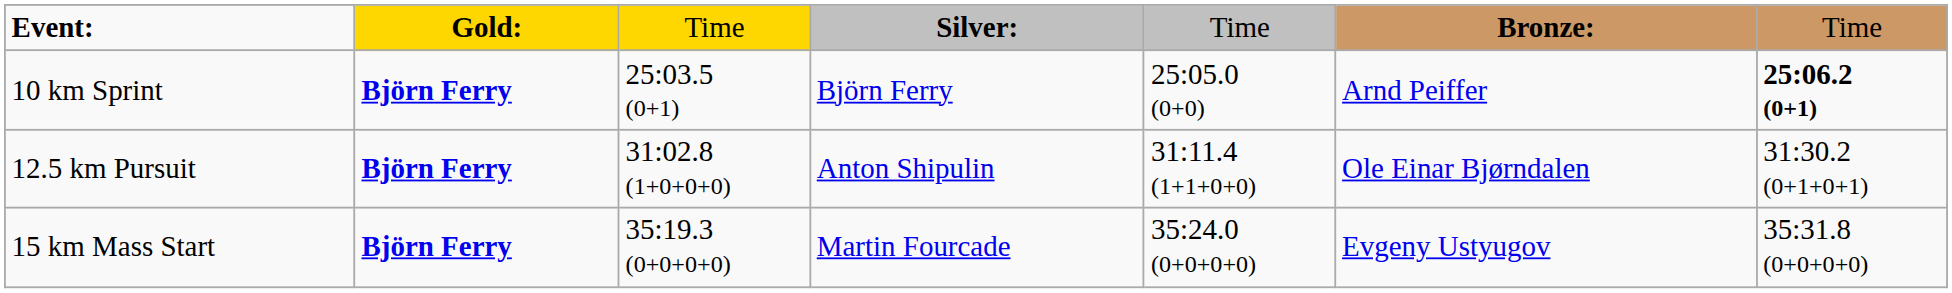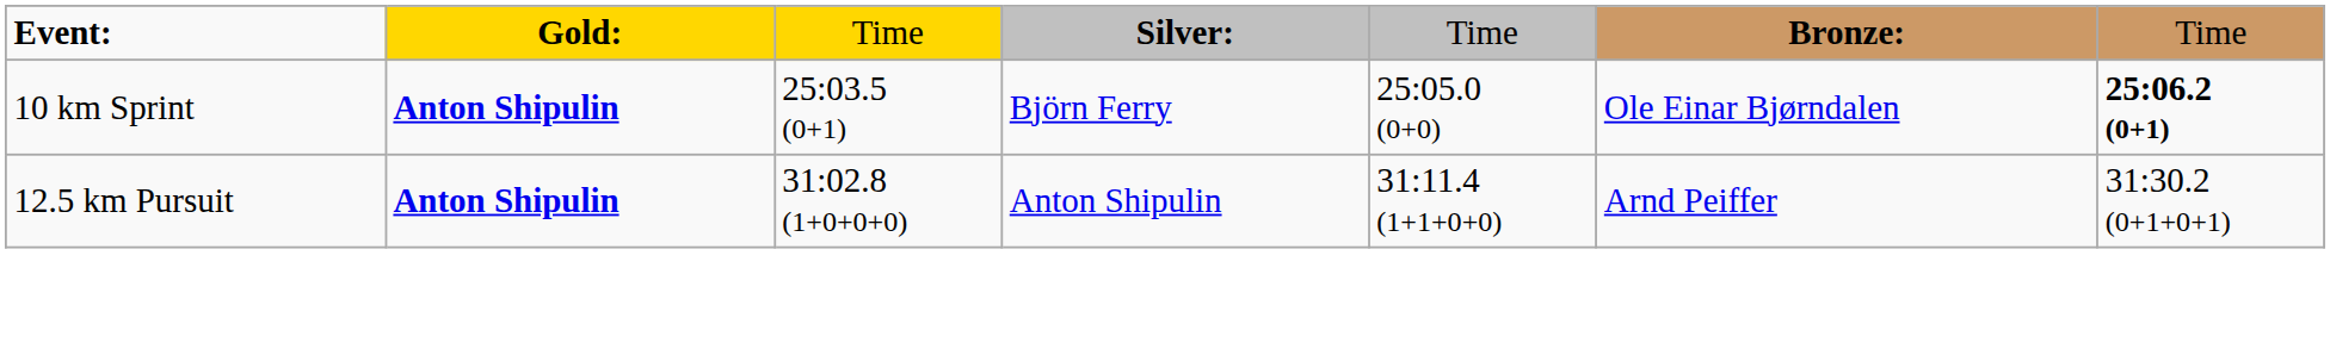10 km Sprint | column 2: Björn Ferry -> Anton Shipulin
10 km Sprint | column 6: Arnd Peiffer -> Ole Einar Bjørndalen
12.5 km Pursuit | column 2: Björn Ferry -> Anton Shipulin
12.5 km Pursuit | column 6: Ole Einar Bjørndalen -> Arnd Peiffer
- row: 15 km Mass Start | Björn Ferry | 35:19.3 (0+0+0+0) | Martin Fourcade | 35:24.0 (0+0+0+0) | Evgeny Ustyugov | 35:31.8 (0+0+0+0)
